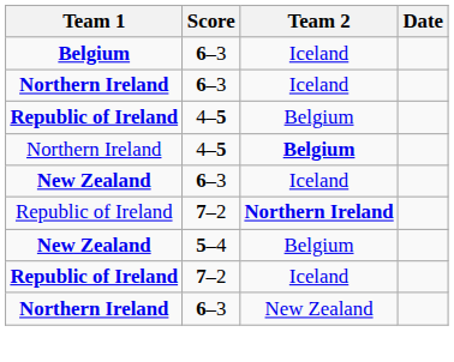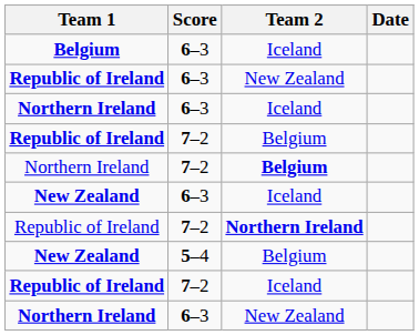+ row: Republic of Ireland | 6–3 | New Zealand
Republic of Ireland / Belgium | Score: 4–5 -> 7–2
Northern Ireland / Belgium | Score: 4–5 -> 7–2
